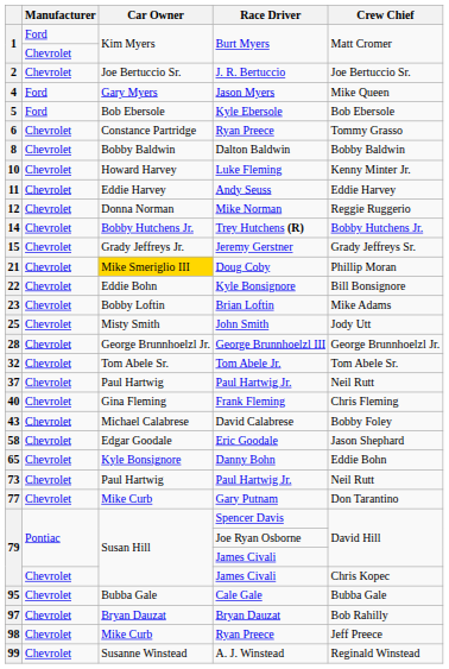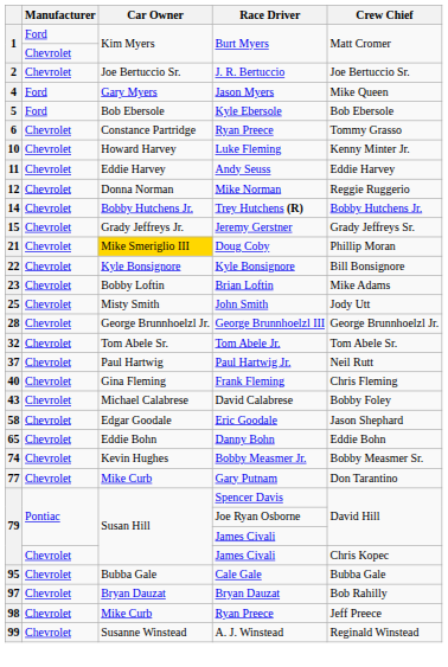- row: 8 | Chevrolet | Bobby Baldwin | Dalton Baldwin | Bobby Baldwin
22 | Car Owner: Eddie Bohn -> Kyle Bonsignore
65 | Car Owner: Kyle Bonsignore -> Eddie Bohn
- row: 73 | Chevrolet | Paul Hartwig | Paul Hartwig Jr. | Neil Rutt
+ row: 74 | Chevrolet | Kevin Hughes | Bobby Measmer Jr. | Bobby Measmer Sr.
